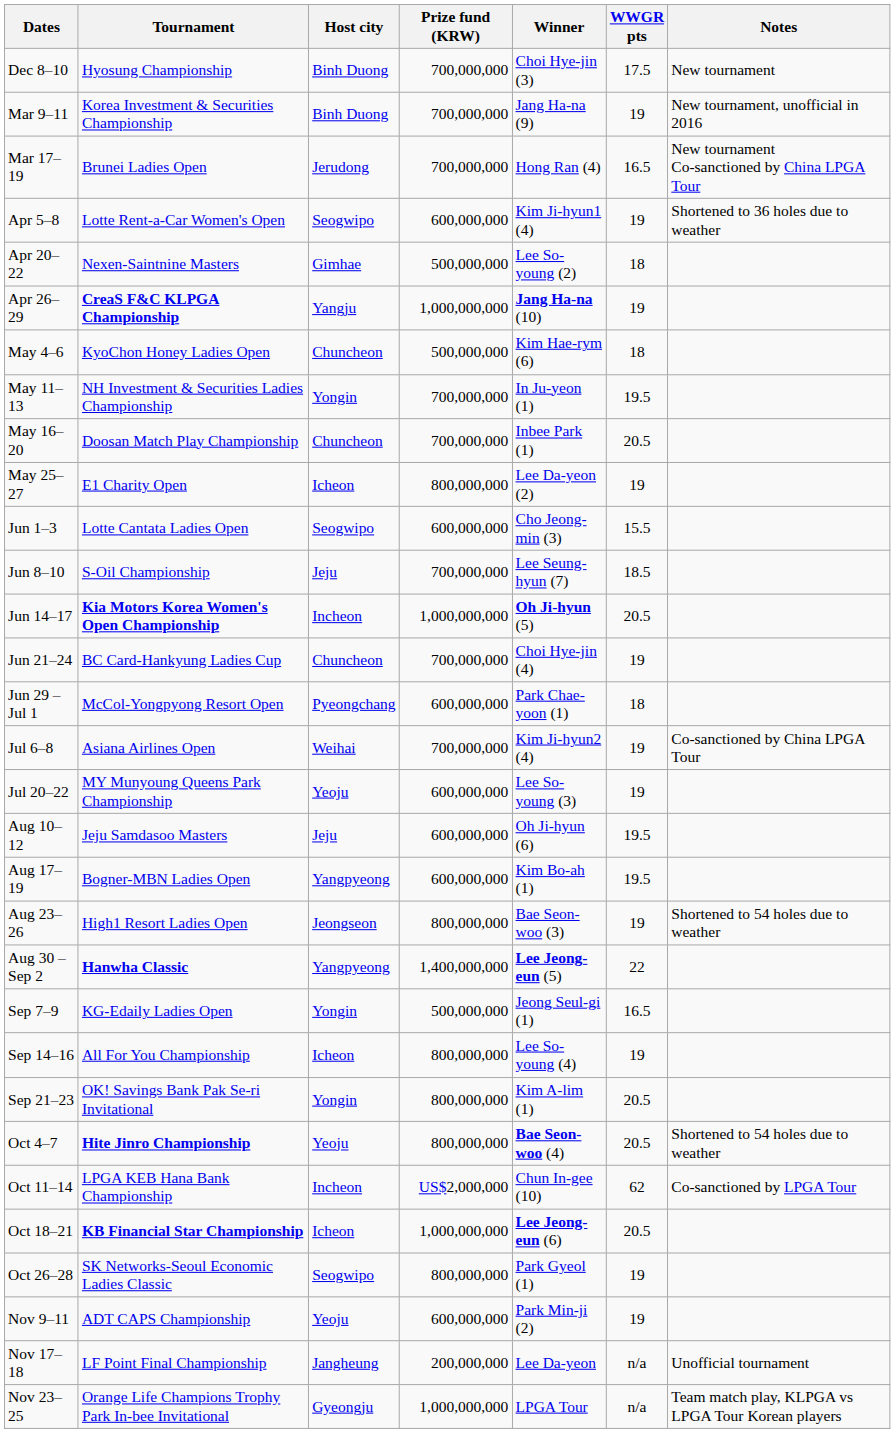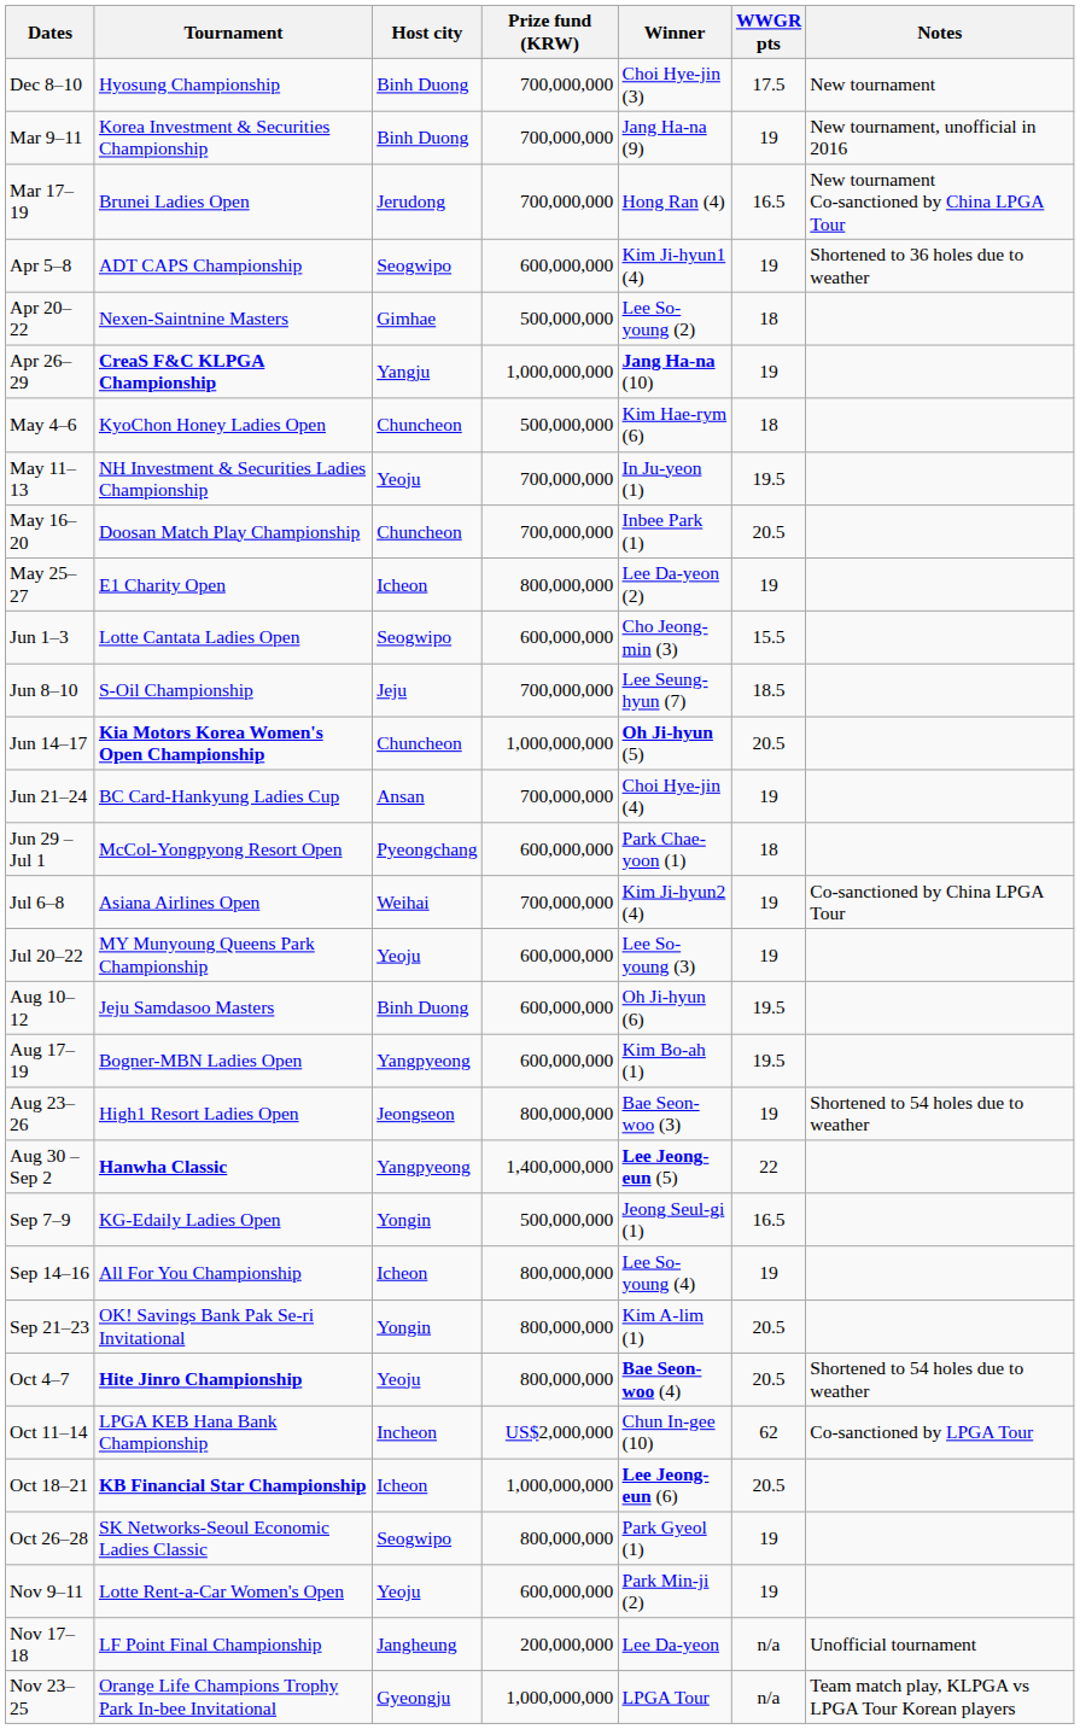Apr 5–8 | Tournament: Lotte Rent-a-Car Women's Open -> ADT CAPS Championship
May 11–13 | Host city: Yongin -> Yeoju
Jun 14–17 | Host city: Incheon -> Chuncheon
Jun 21–24 | Host city: Chuncheon -> Ansan
Aug 10–12 | Host city: Jeju -> Binh Duong
Nov 9–11 | Tournament: ADT CAPS Championship -> Lotte Rent-a-Car Women's Open
